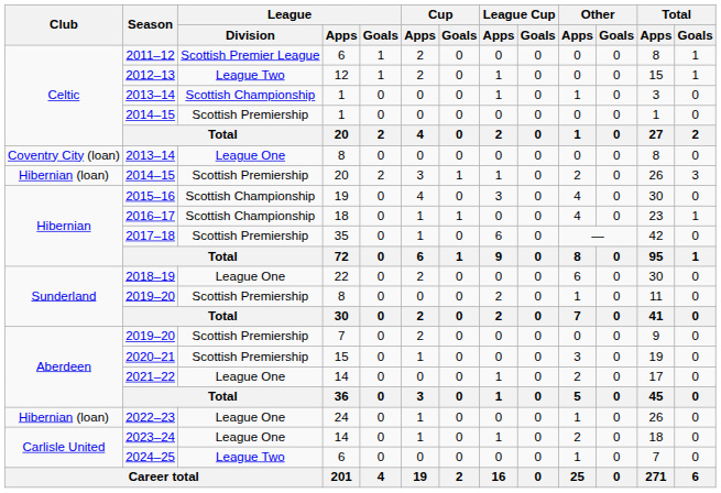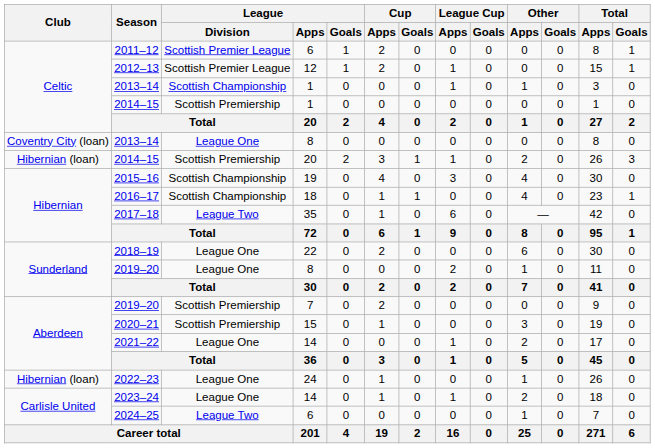2012–13 | League / Division: League Two -> Scottish Premier League
2017–18 | League / Division: Scottish Premiership -> League Two
2019–20 / 8 | League / Division: Scottish Premiership -> League One
